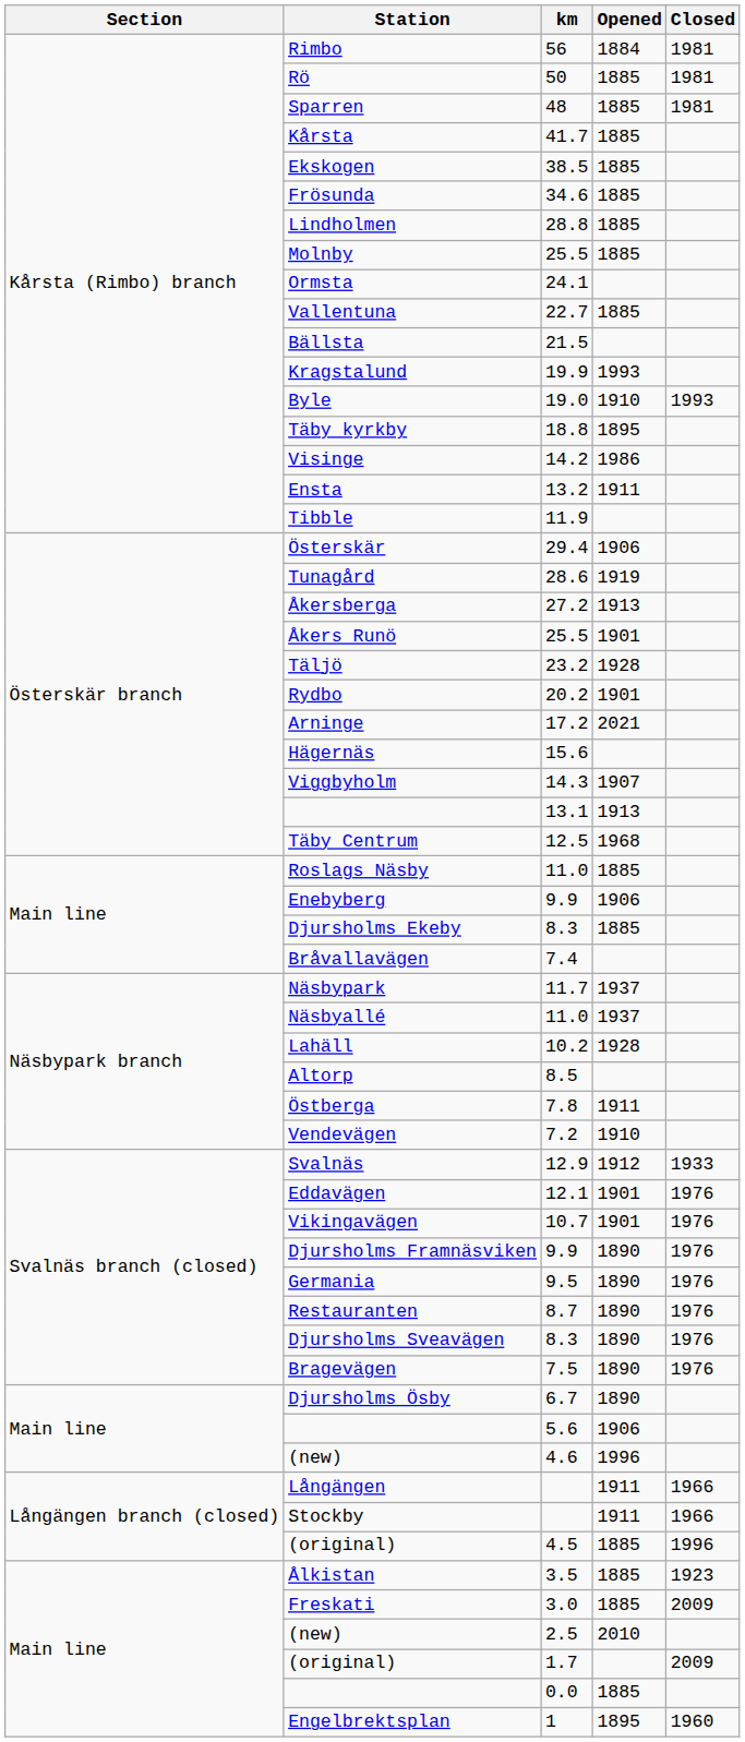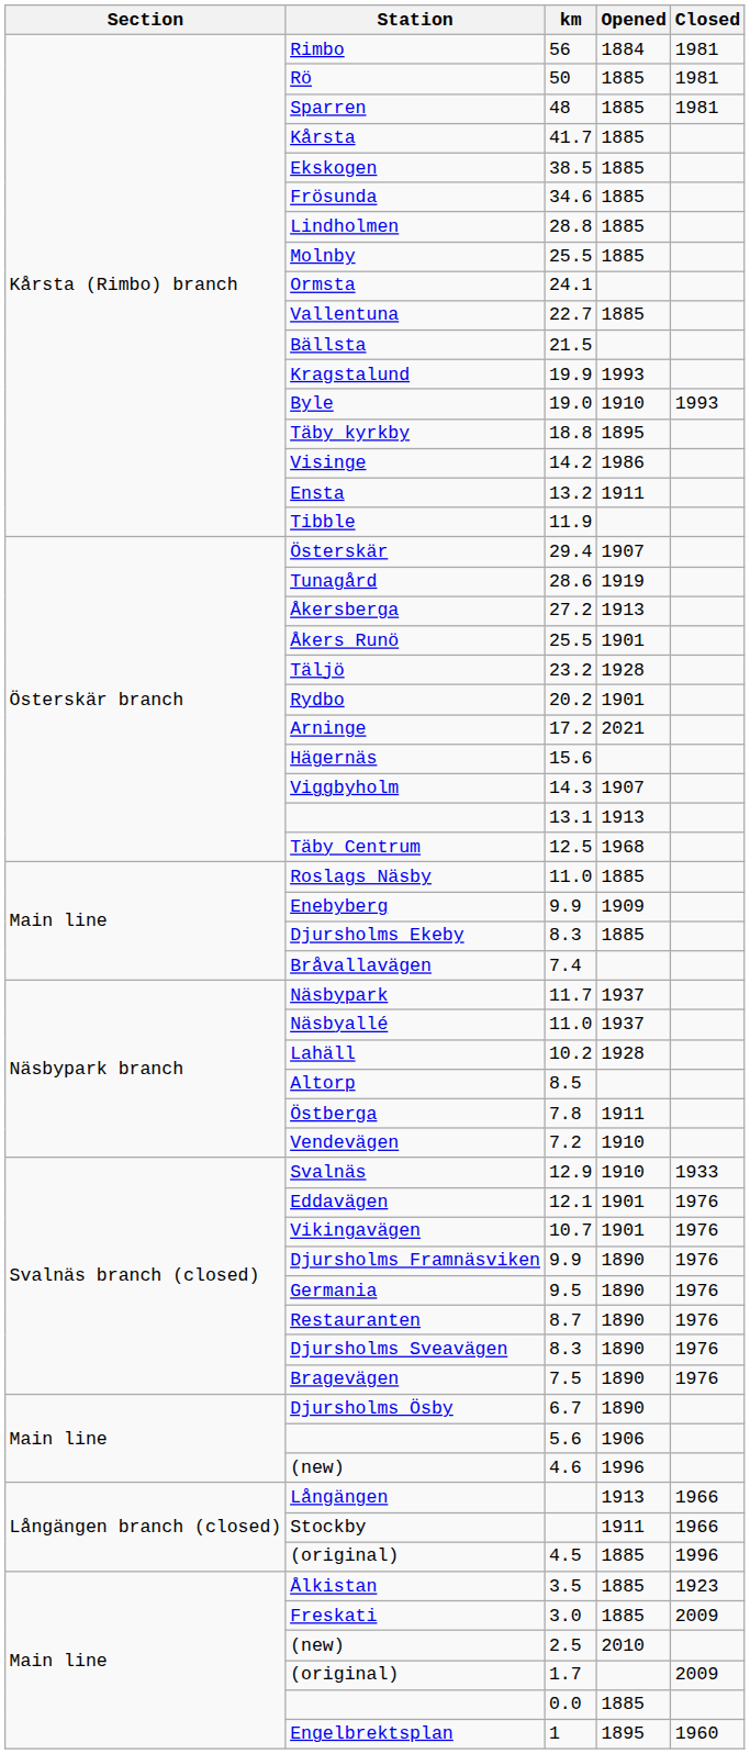Österskär | Opened: 1906 -> 1907
Enebyberg | Opened: 1906 -> 1909
Svalnäs | Opened: 1912 -> 1910
Långängen | Opened: 1911 -> 1913
